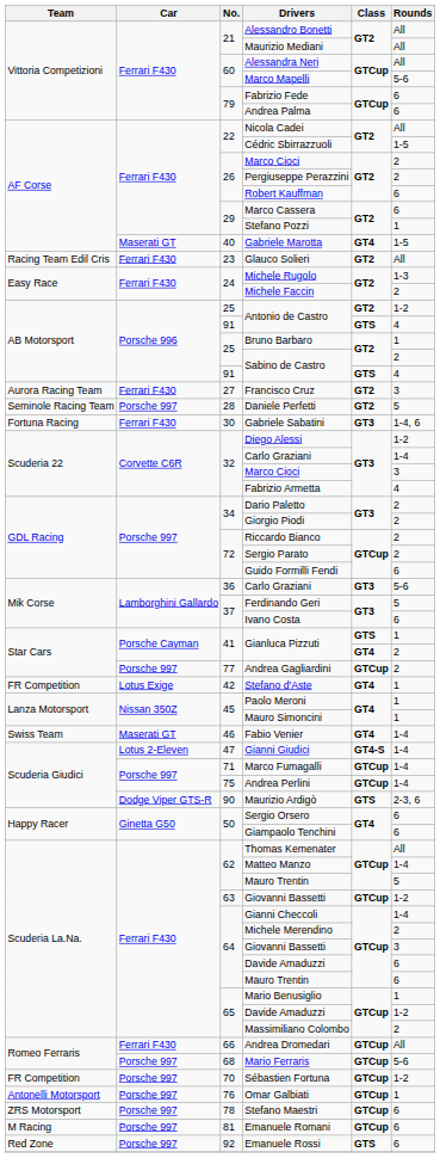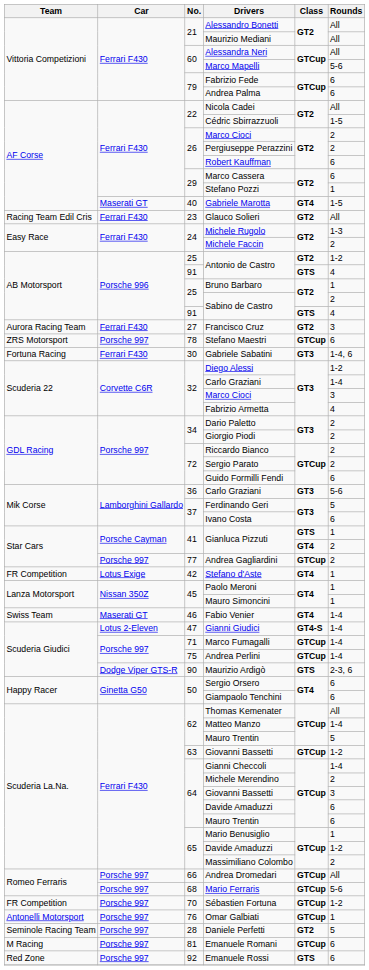rows swapped: Daniele Perfetti <-> Stefano Maestri
Andrea Dromedari | Car: Ferrari F430 -> Porsche 997
